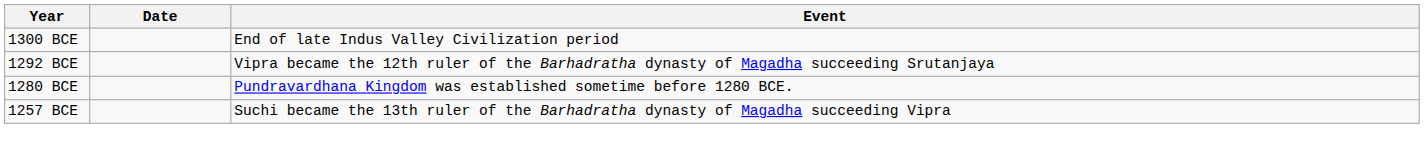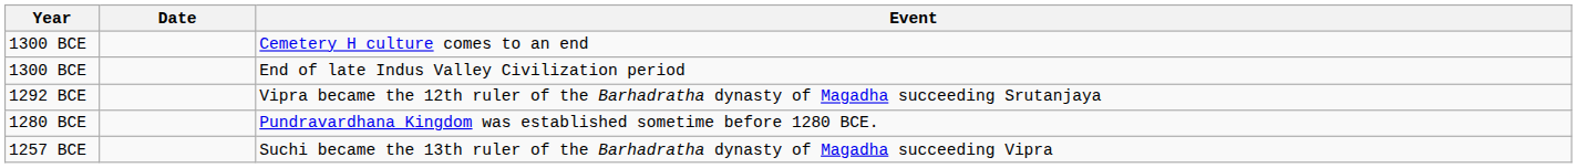+ row: 1300 BCE | Cemetery H culture comes to an end
